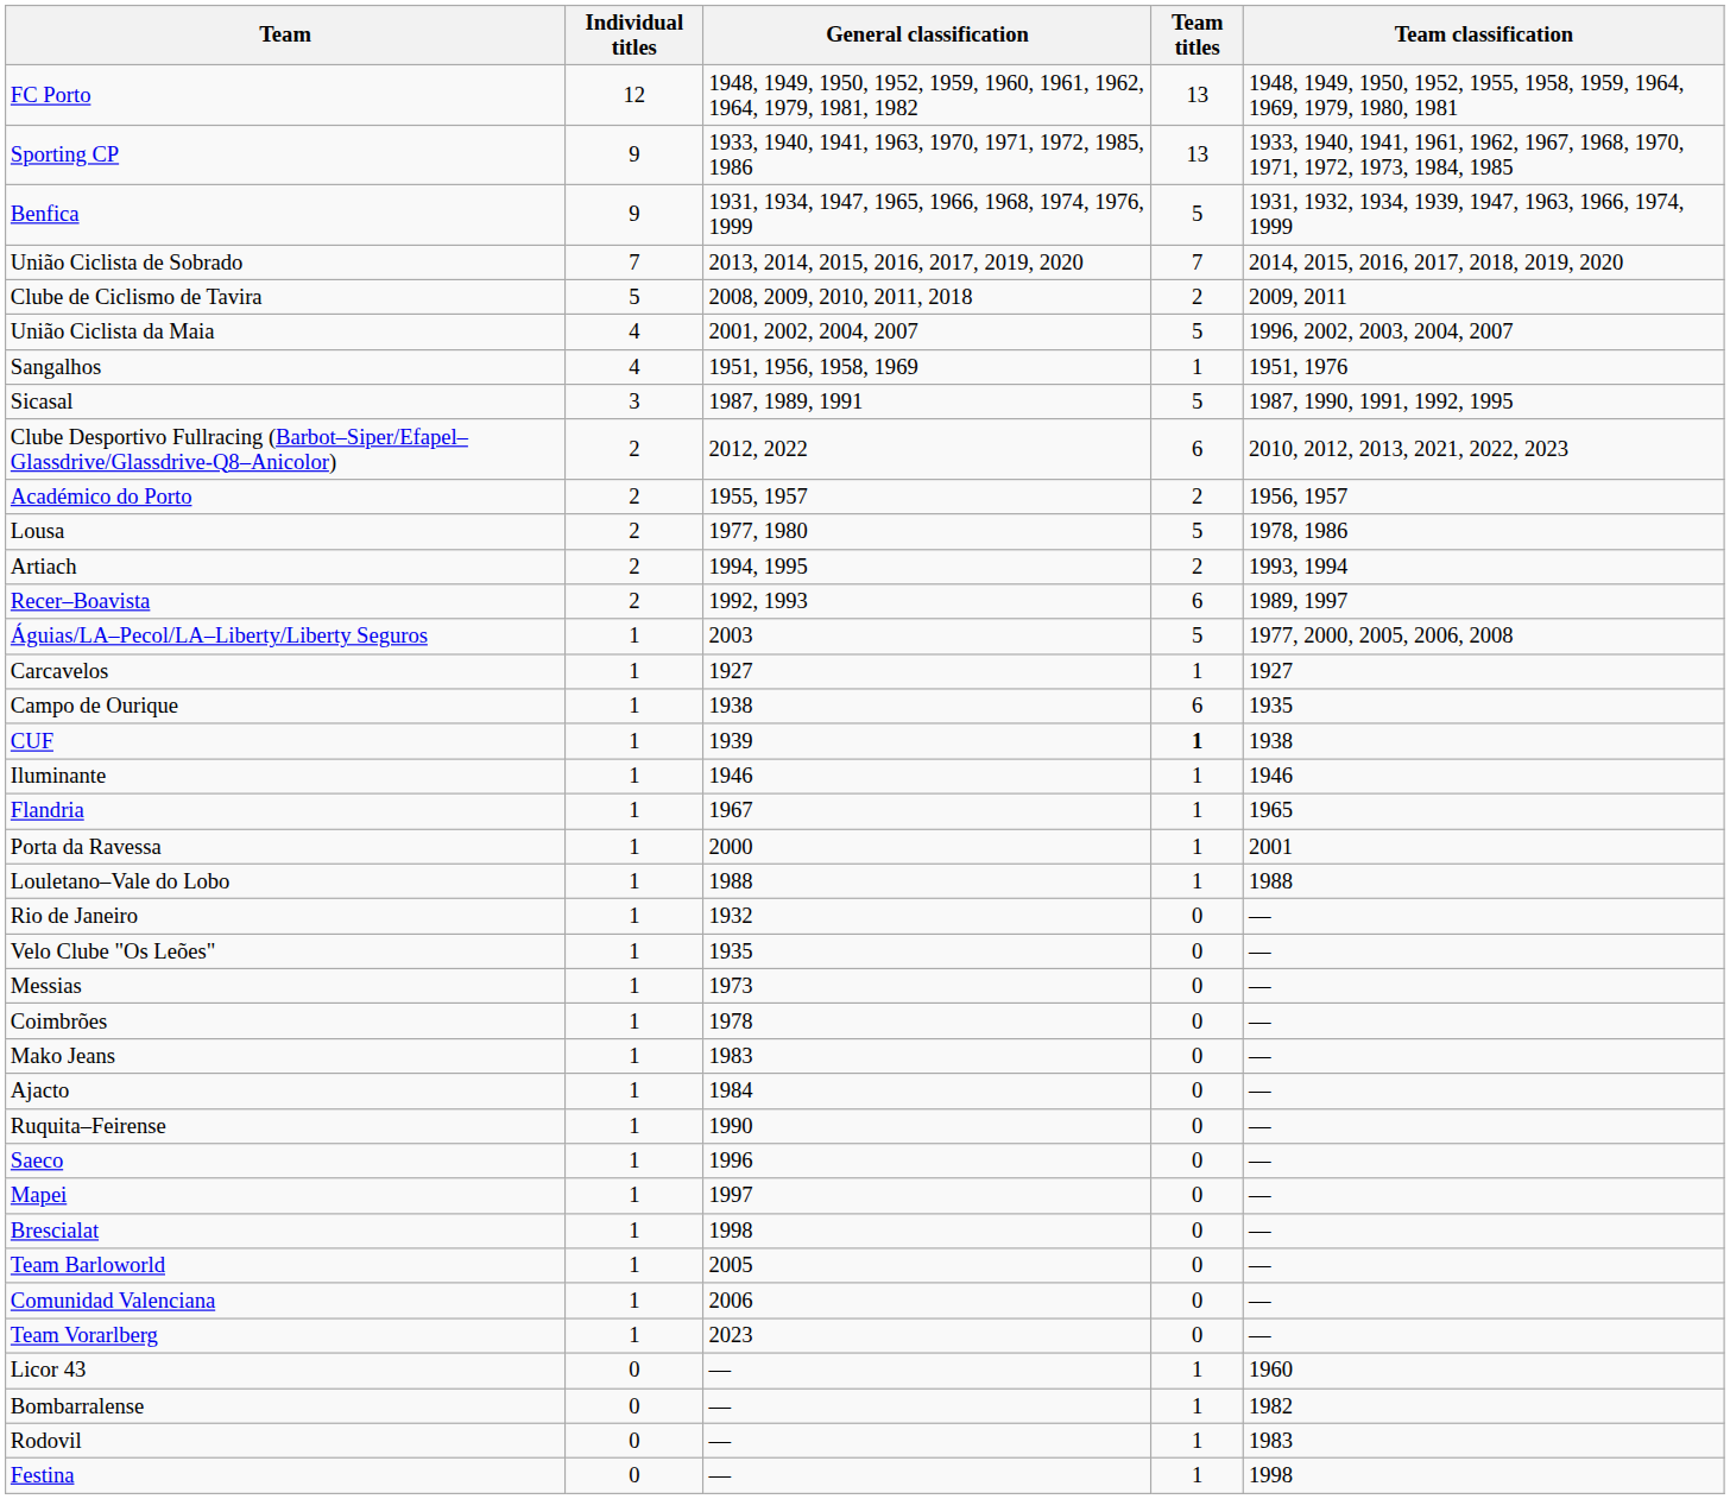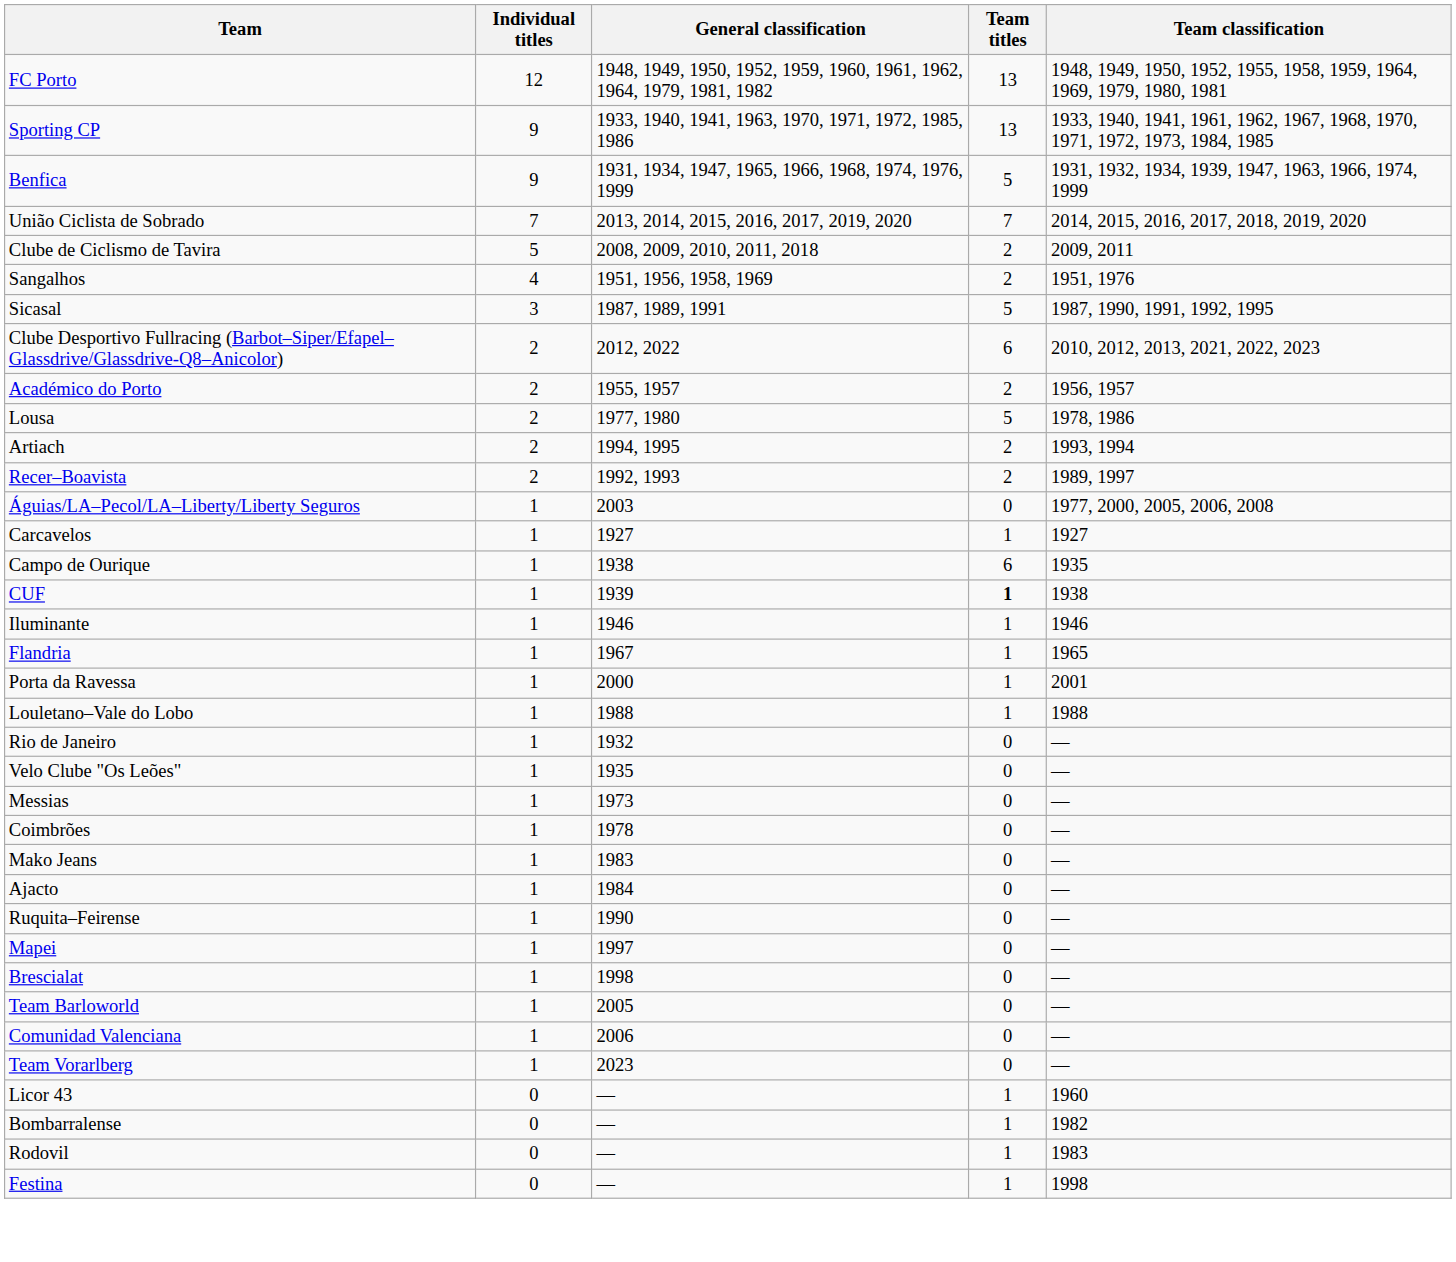- row: União Ciclista da Maia | 4 | 2001, 2002, 2004, 2007 | 5 | 1996, 2002, 2003, 2004, 2007
Sangalhos | Team titles: 1 -> 2
Recer–Boavista | Team titles: 6 -> 2
Águias/LA–Pecol/LA–Liberty/Liberty Seguros | Team titles: 5 -> 0
- row: Saeco | 1 | 1996 | 0 | —
